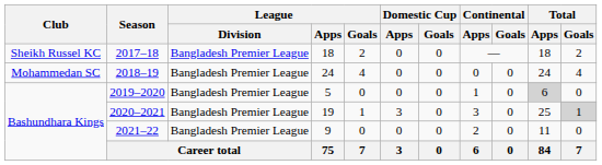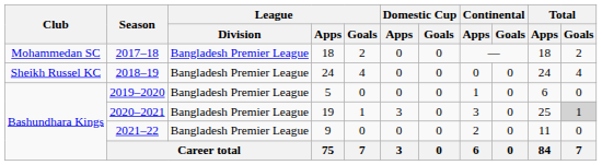2017–18 | Club: Sheikh Russel KC -> Mohammedan SC
2018–19 | Club: Mohammedan SC -> Sheikh Russel KC
2019–2020 | Total / Apps: lightgrey background -> no background
